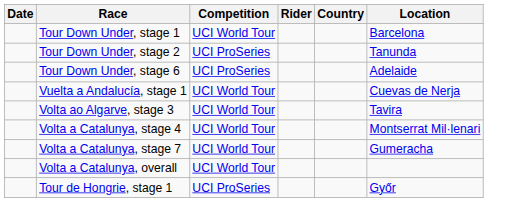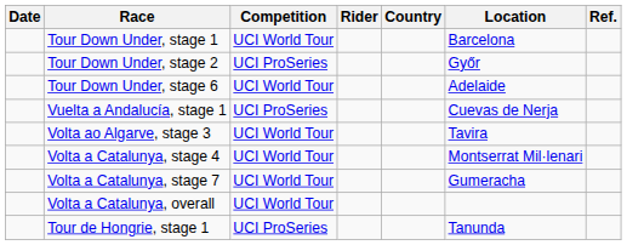+ column: Ref.
Tour Down Under, stage 2 | Location: Tanunda -> Győr
Tour Down Under, stage 6 | Competition: UCI ProSeries -> UCI World Tour
Vuelta a Andalucía, stage 1 | Competition: UCI World Tour -> UCI ProSeries
Tour de Hongrie, stage 1 | Location: Győr -> Tanunda
